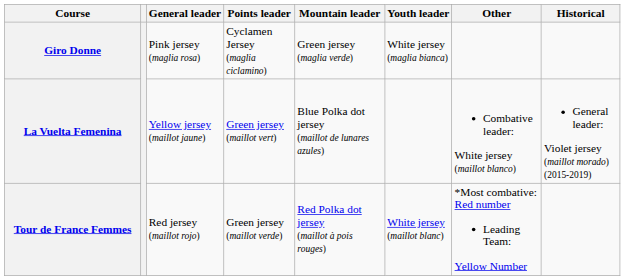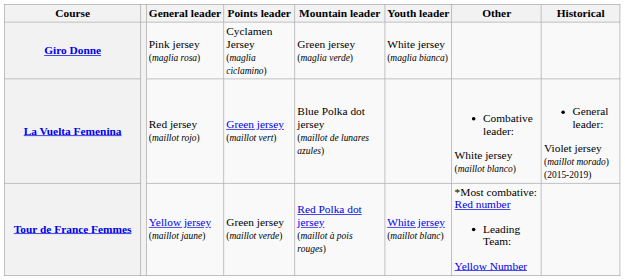La Vuelta Femenina | General leader: Yellow jersey (maillot jaune) -> Red jersey (maillot rojo)
Tour de France Femmes | General leader: Red jersey (maillot rojo) -> Yellow jersey (maillot jaune)
